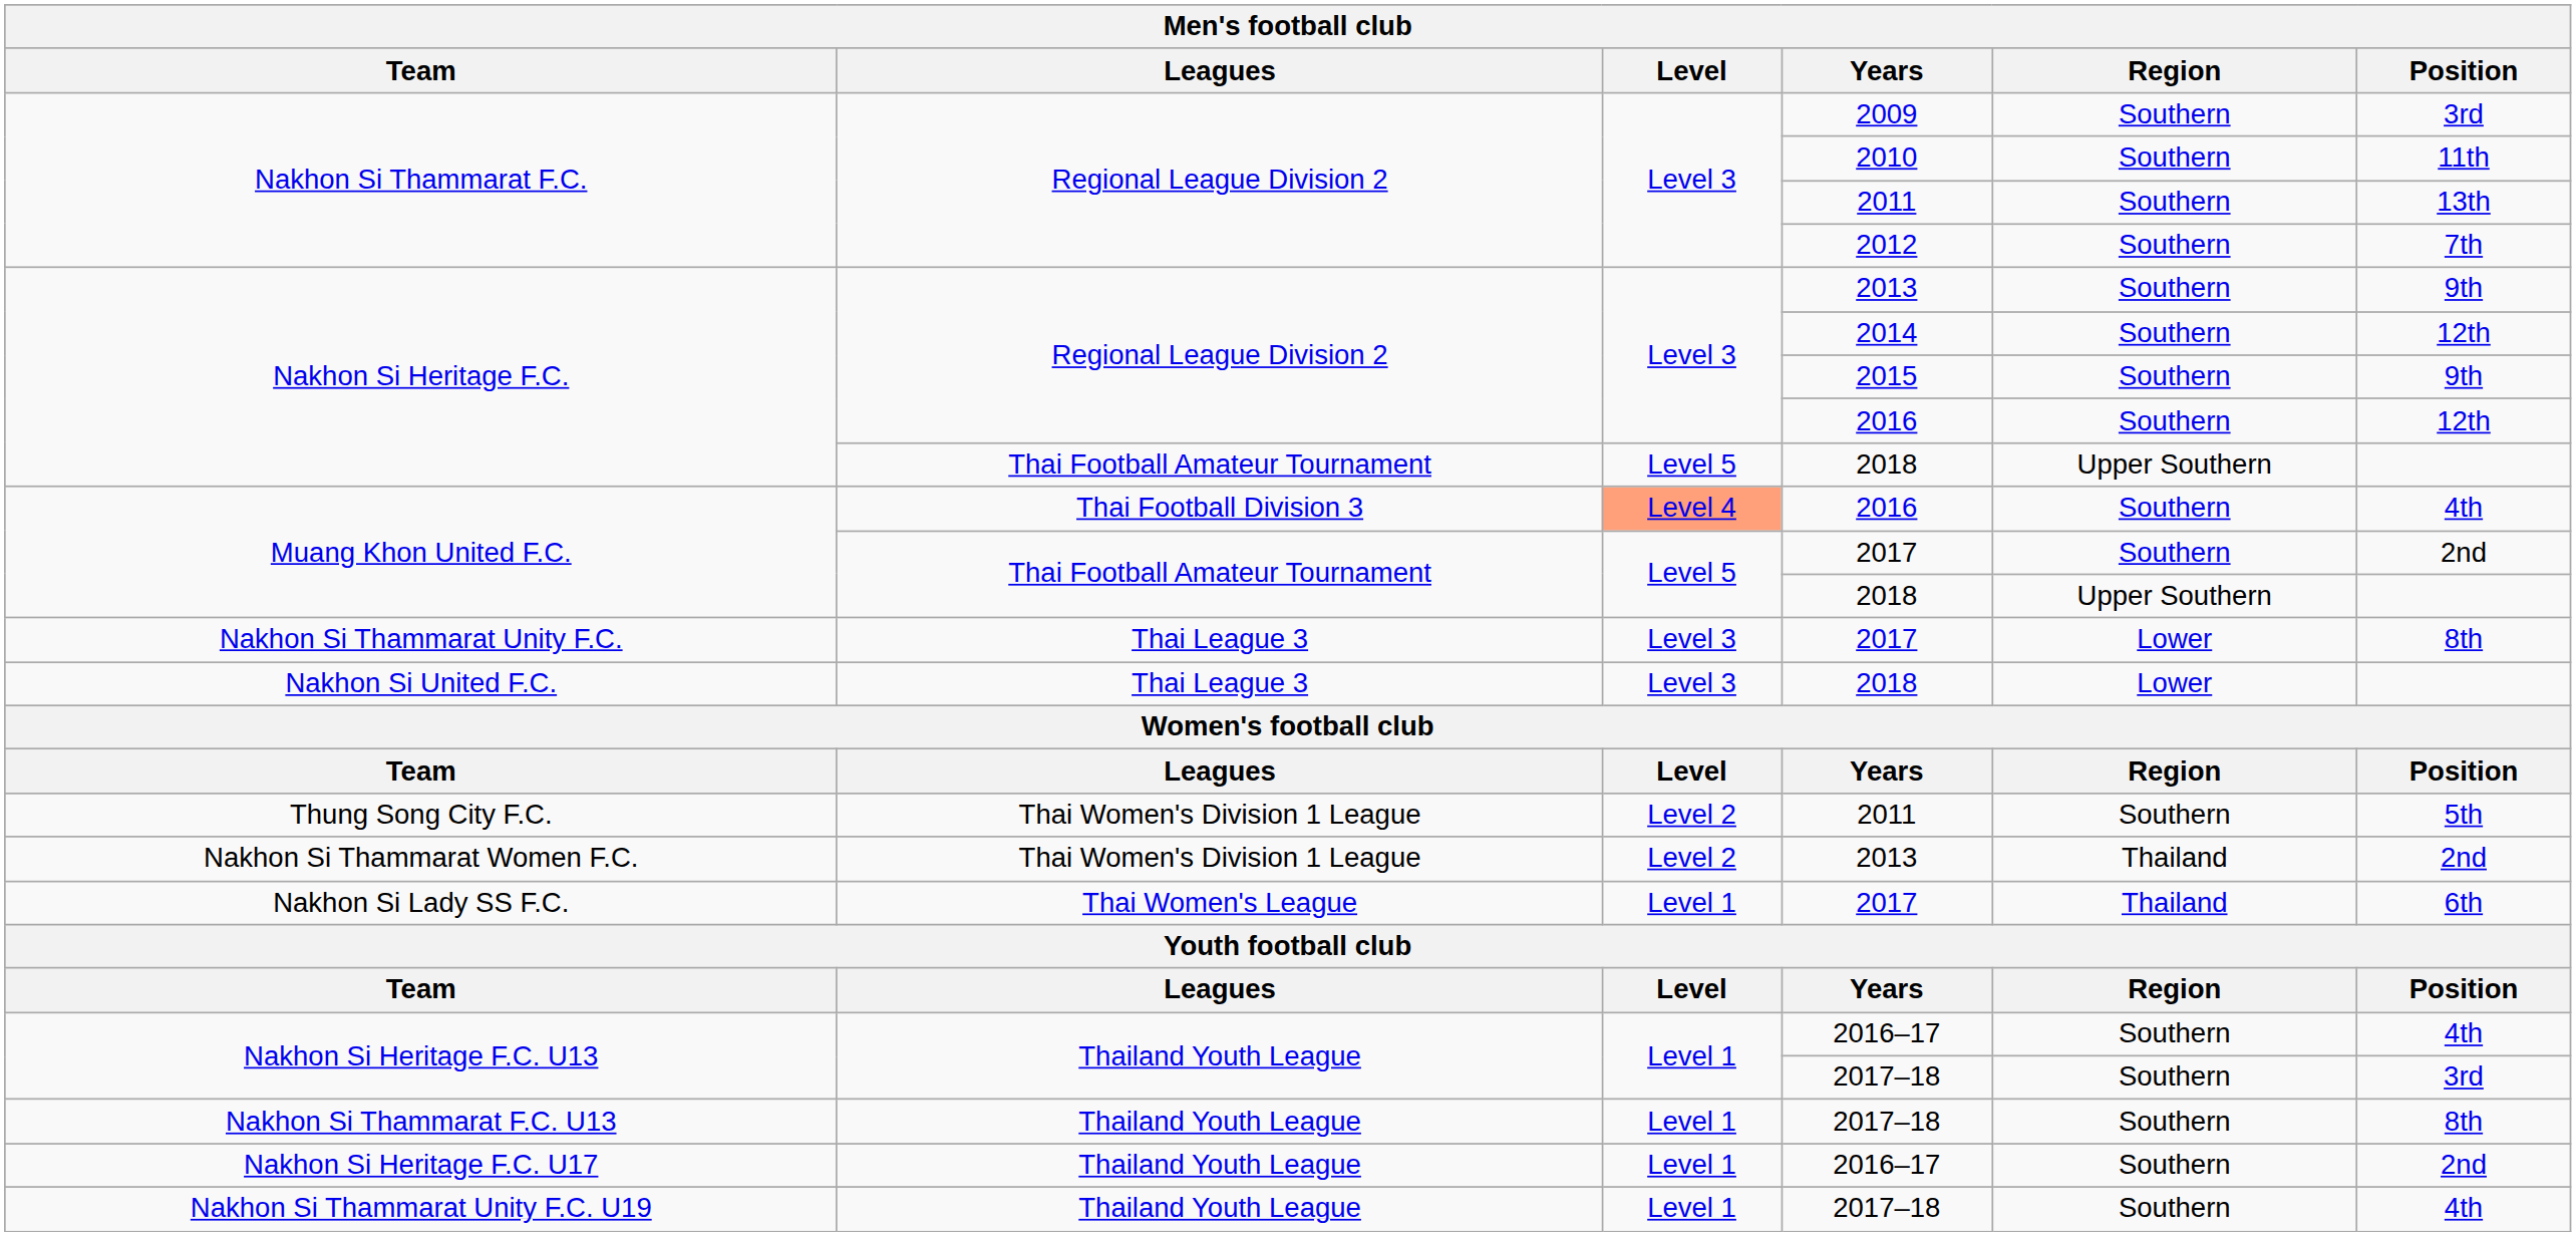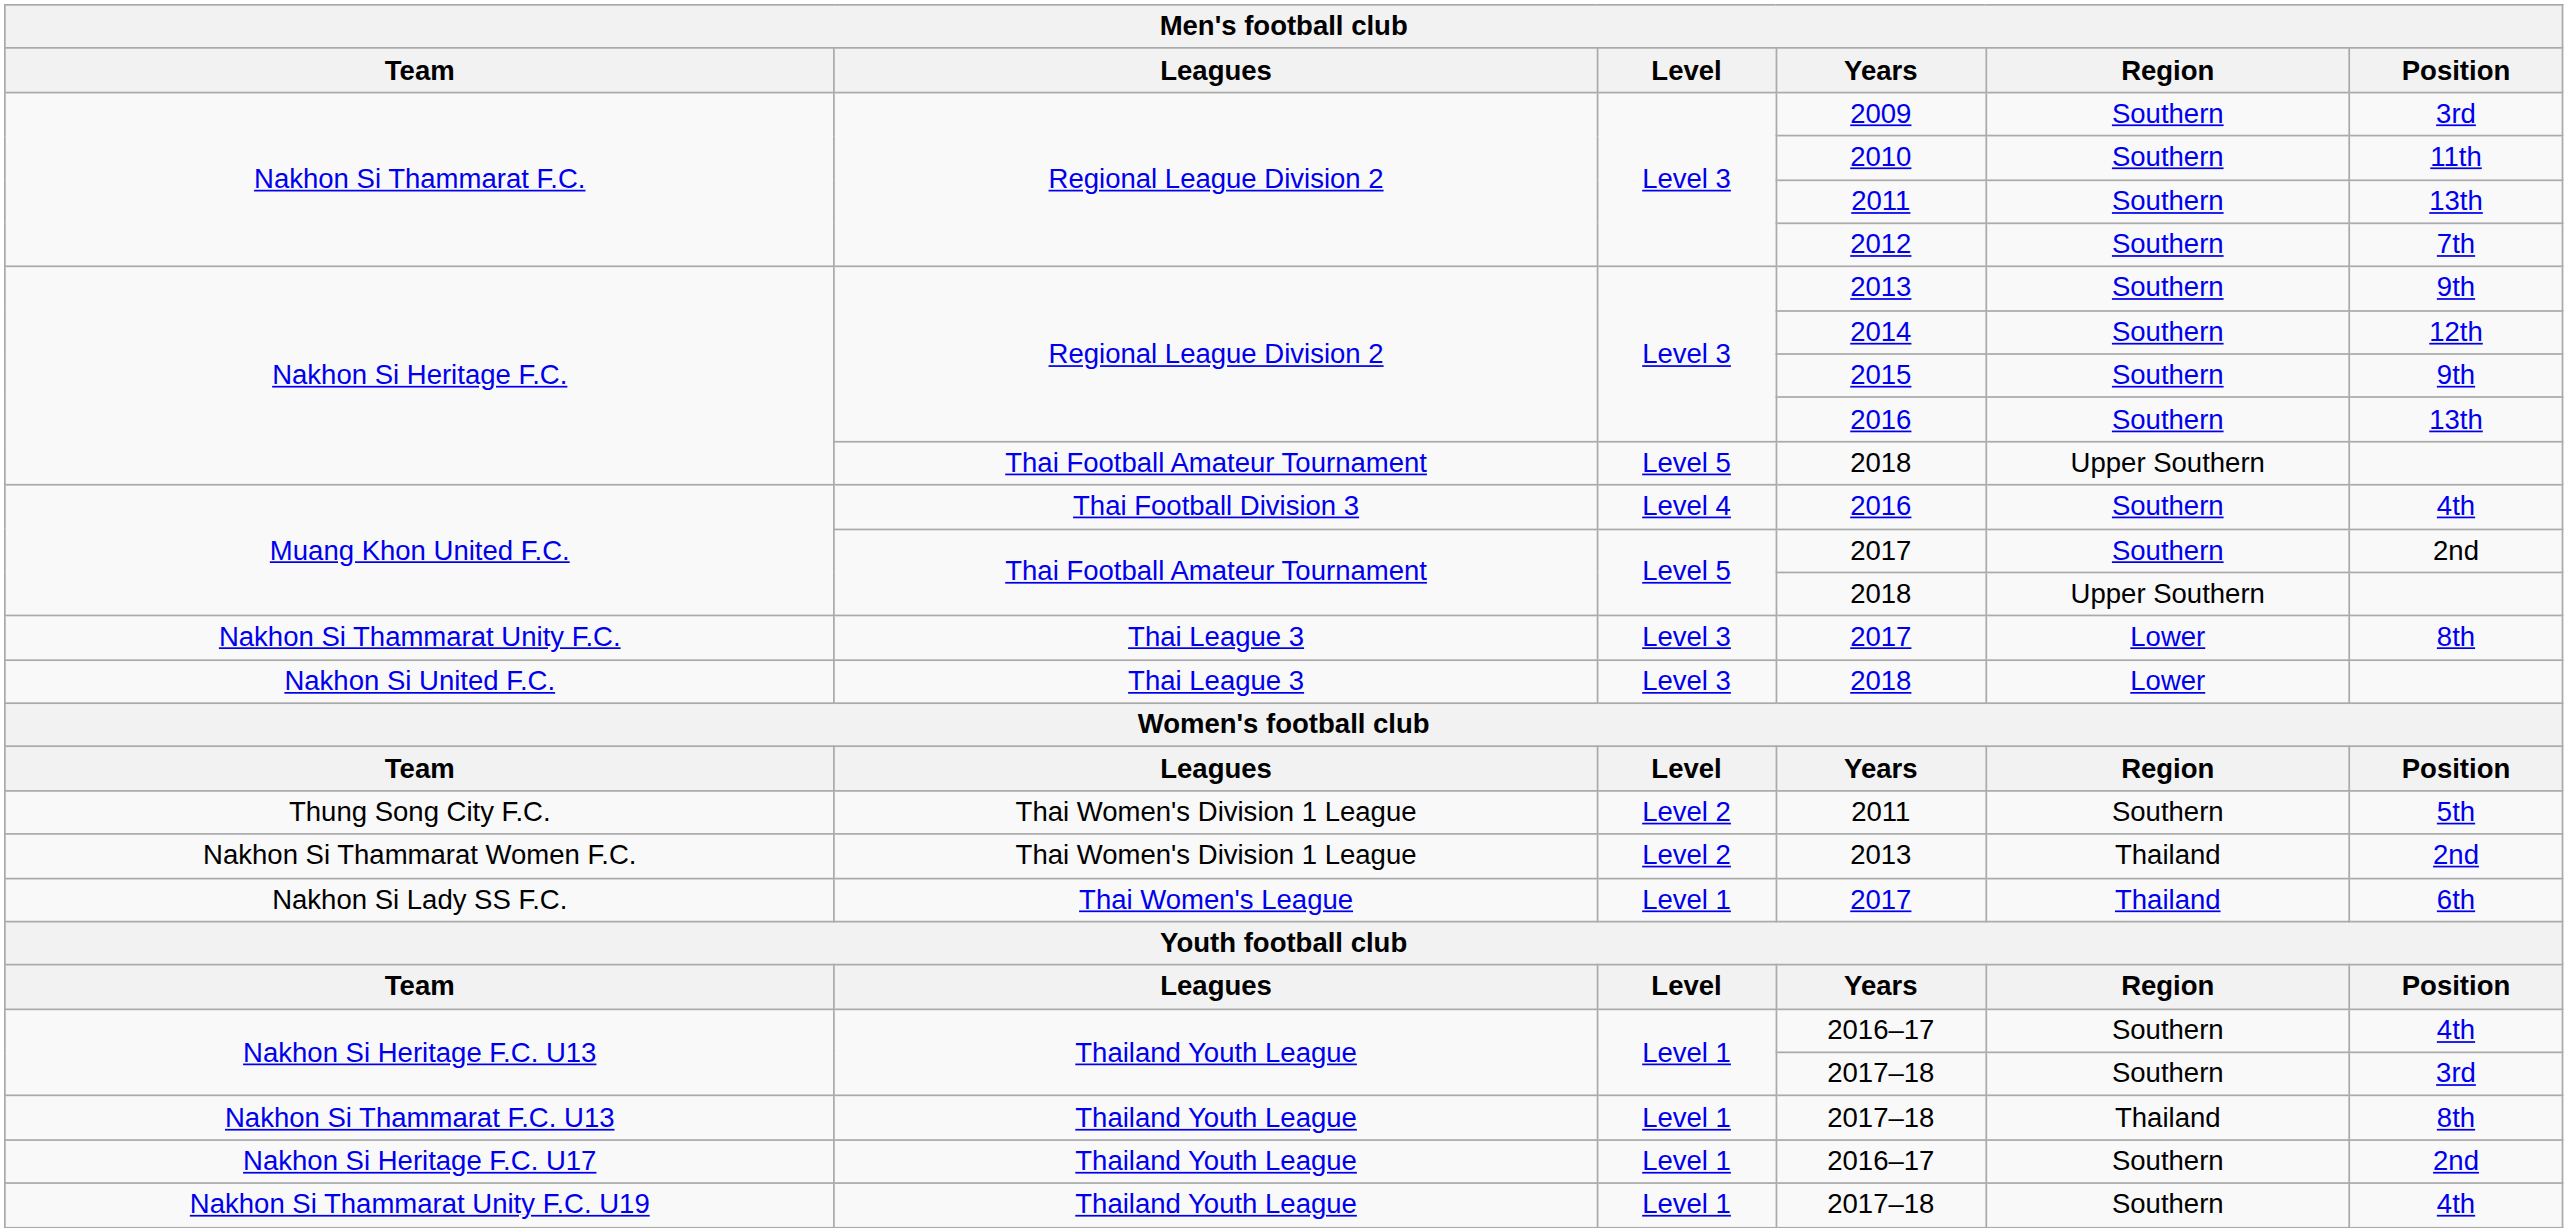Nakhon Si Heritage F.C. / 2016 | Position: 12th -> 13th
Muang Khon United F.C. / 2016 | Level: lightsalmon background -> no background
Nakhon Si Thammarat F.C. U13 | Region: Southern -> Thailand
